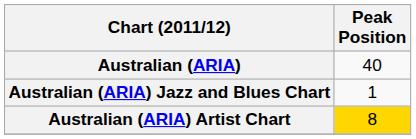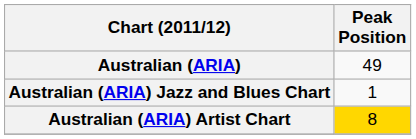Australian (ARIA) | Peak Position: 40 -> 49
